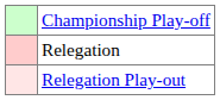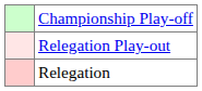rows swapped: Relegation Play-out <-> Relegation
